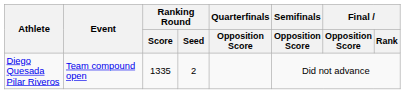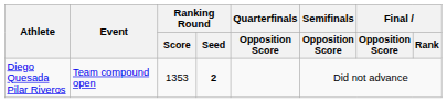Diego Quesada Pilar Riveros | Ranking Round / Score: 1335 -> 1353
Diego Quesada Pilar Riveros | Ranking Round / Seed: normal -> bold
